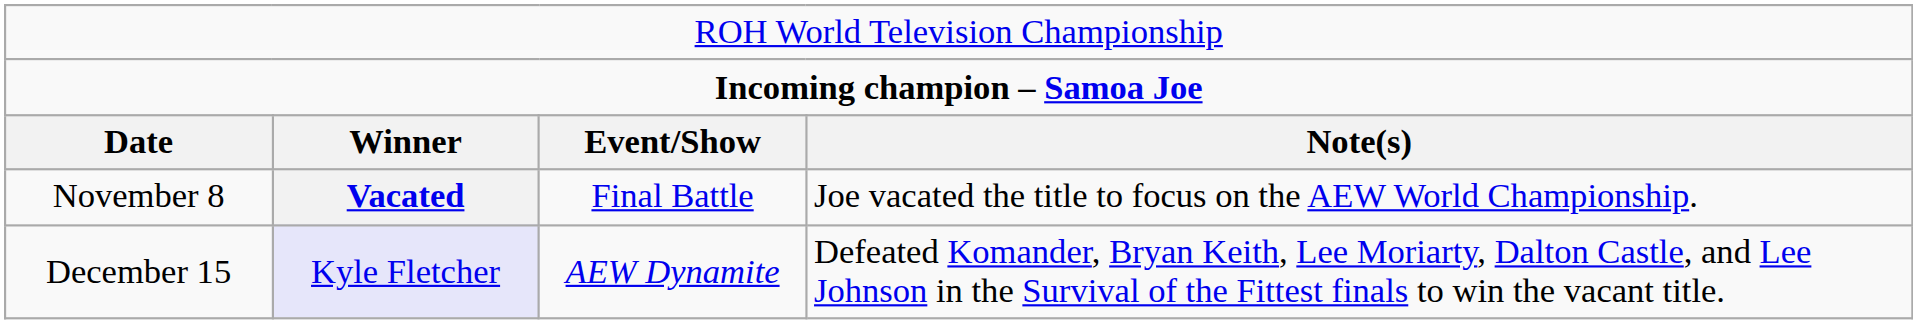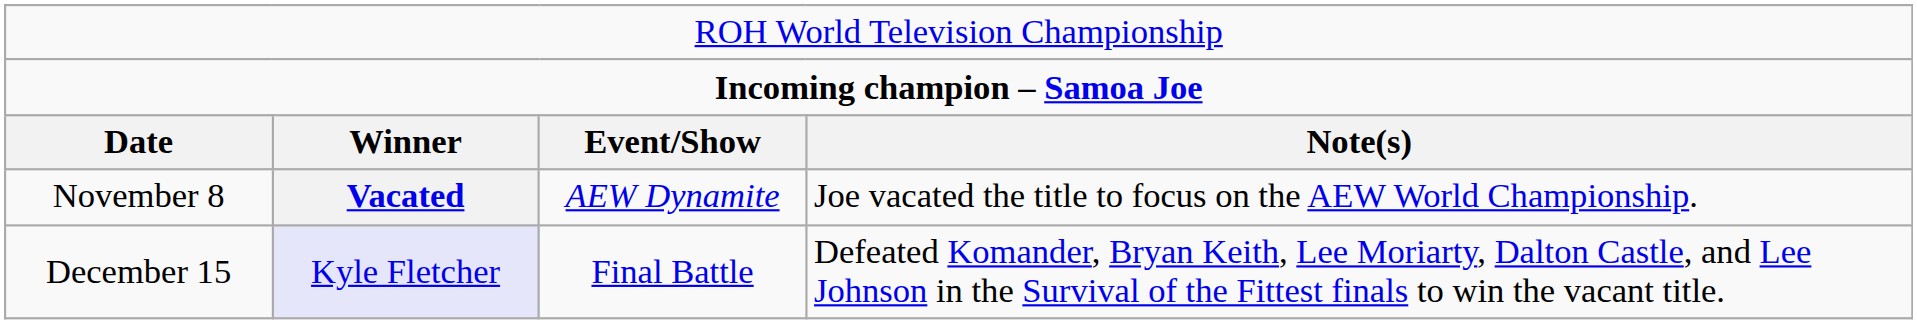November 8 | column 3: Final Battle -> AEW Dynamite
December 15 | column 3: AEW Dynamite -> Final Battle
